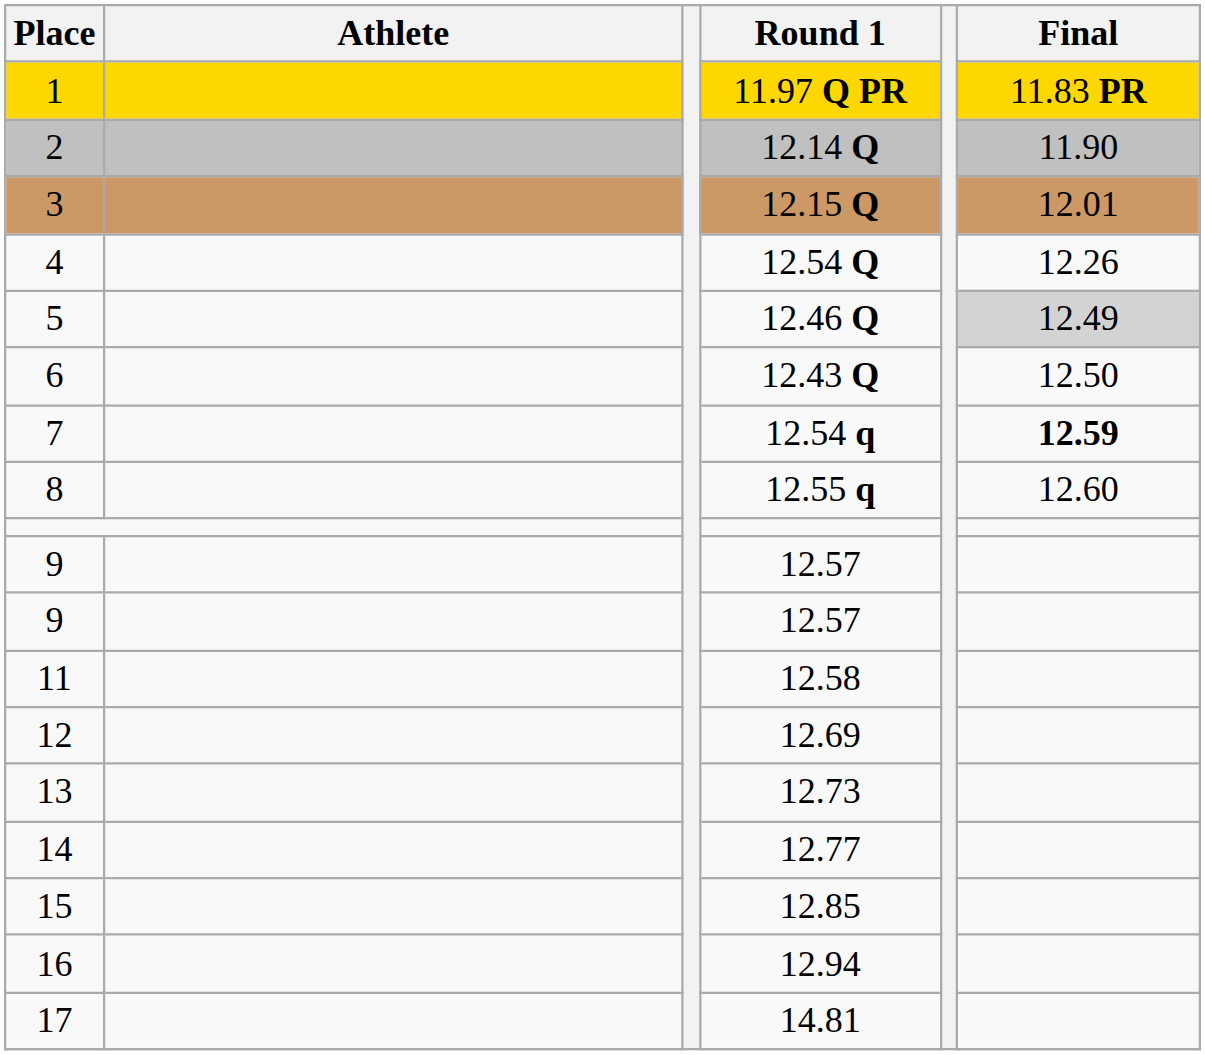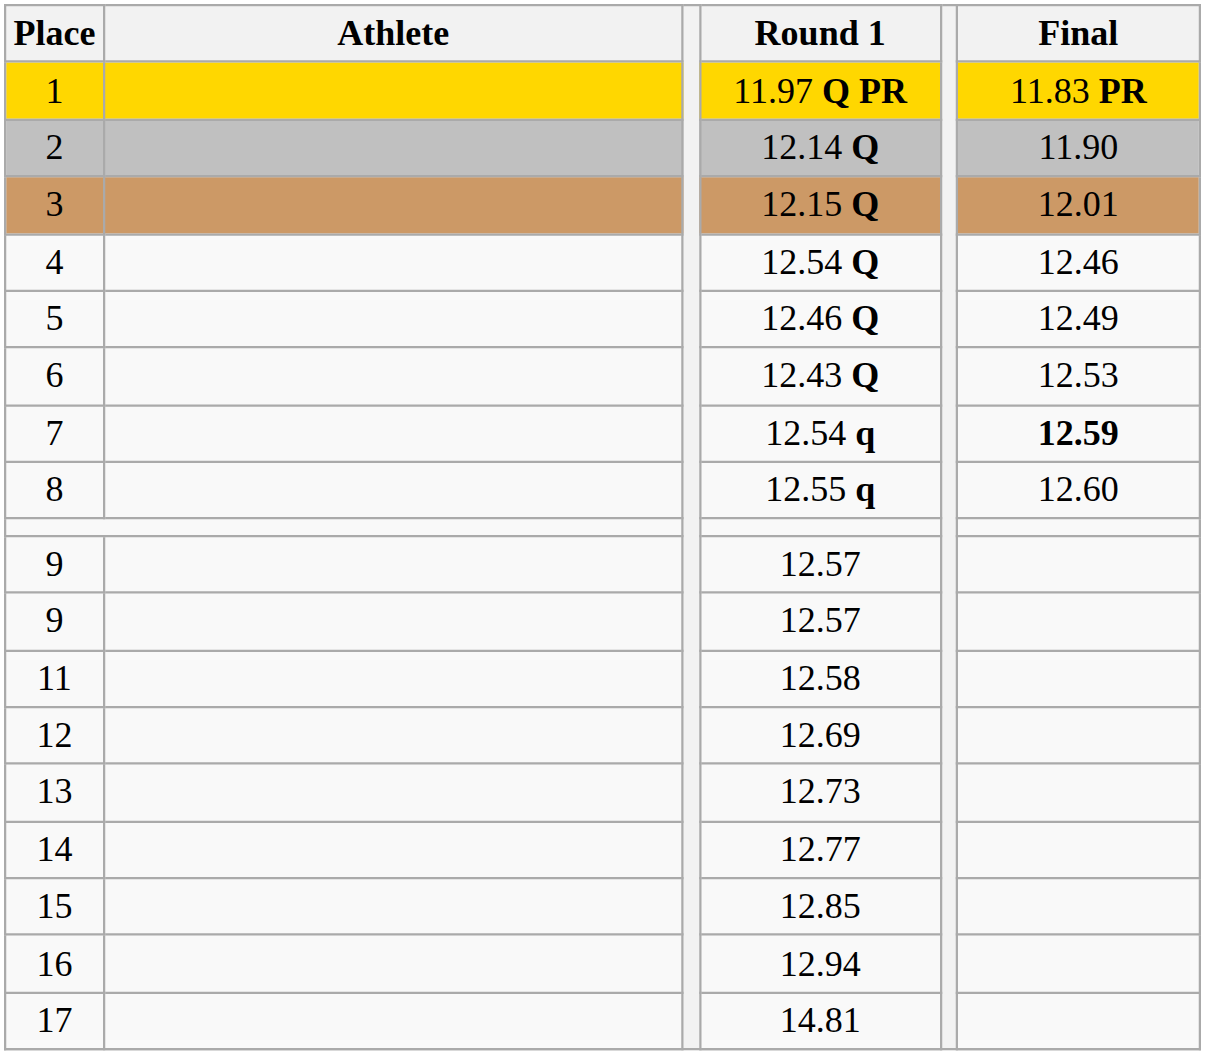4 | Final: 12.26 -> 12.46
5 | Final: lightgrey background -> no background
6 | Final: 12.50 -> 12.53
